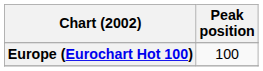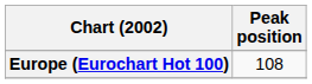Europe (Eurochart Hot 100) | Peak position: 100 -> 108
